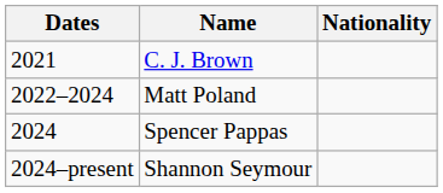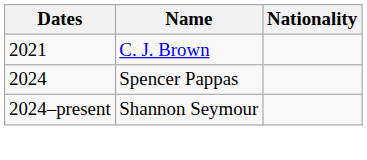- row: 2022–2024 | Matt Poland
